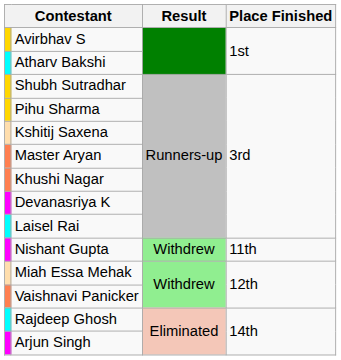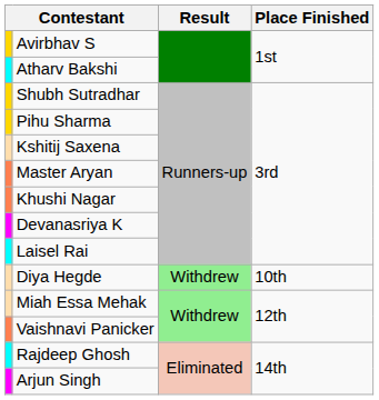+ row: Diya Hegde | Withdrew | 10th
- row: Nishant Gupta | Withdrew | 11th
